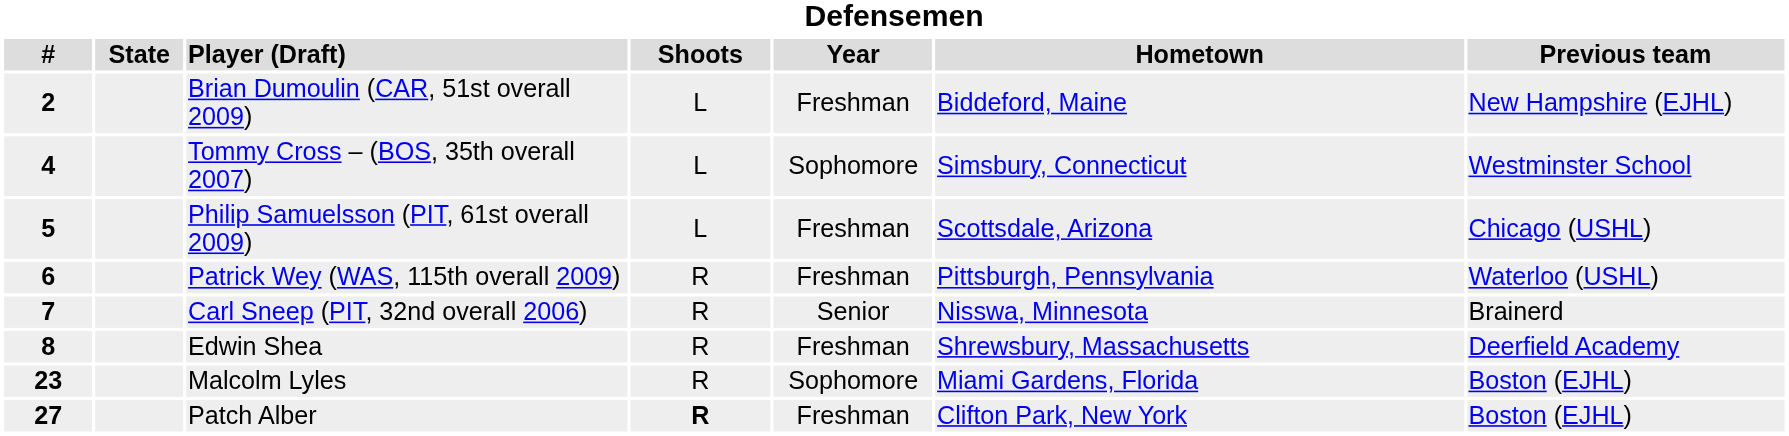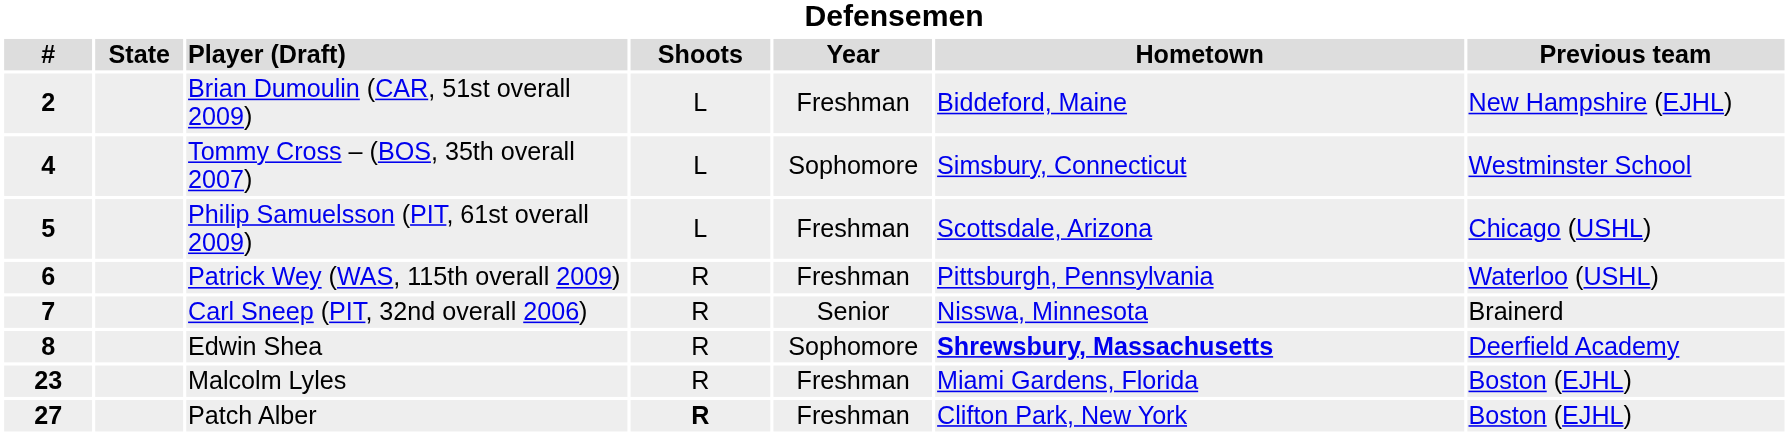Edwin Shea | Year: Freshman -> Sophomore
Edwin Shea | Hometown: normal -> bold
Malcolm Lyles | Year: Sophomore -> Freshman
